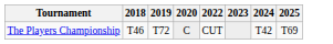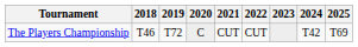+ column: 2021 | CUT
